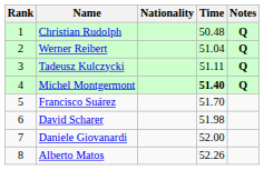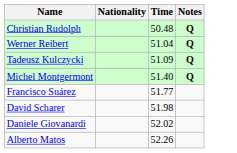- column: Rank | 1 | 2 | 3 | 4 | 5 | 6 | 7 | 8
Tadeusz Kulczycki | Time: 51.11 -> 51.09
Michel Montgermont | Time: bold -> normal
Francisco Suárez | Time: 51.70 -> 51.77
Daniele Giovanardi | Time: 52.00 -> 52.02
